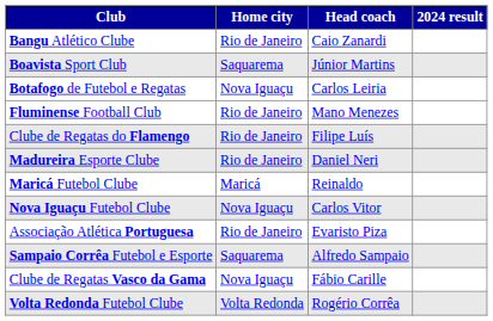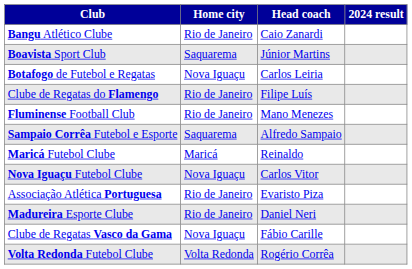rows swapped: Clube de Regatas do Flamengo <-> Fluminense Football Club
rows swapped: Madureira Esporte Clube <-> Sampaio Corrêa Futebol e Esporte
